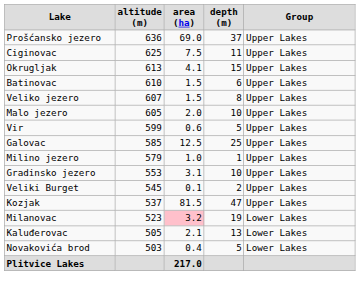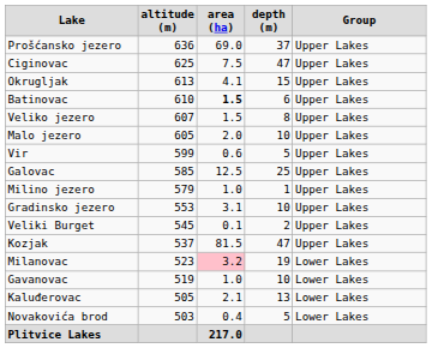Ciginovac | depth (m): 11 -> 47
Batinovac | area (ha): normal -> bold
+ row: Gavanovac | 519 | 1.0 | 10 | Lower Lakes
